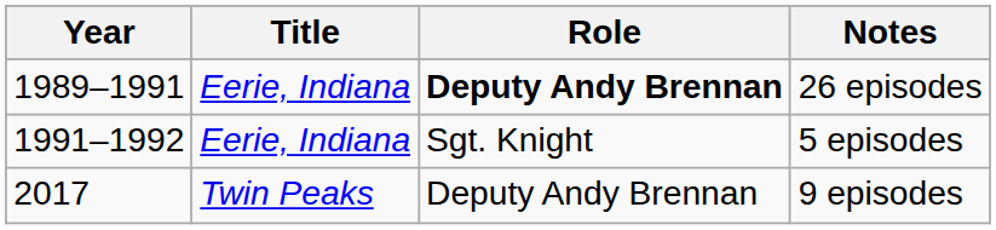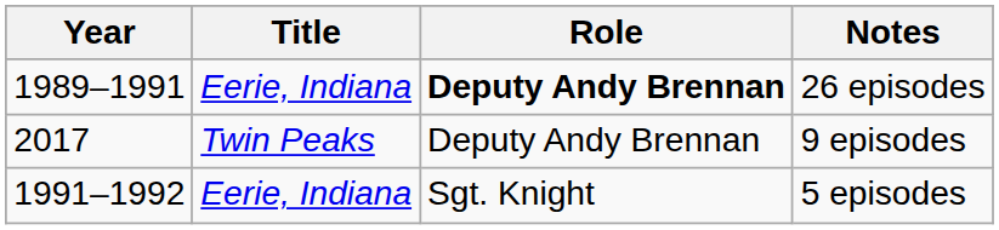rows swapped: 5 episodes <-> 9 episodes
